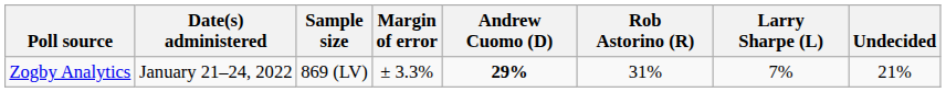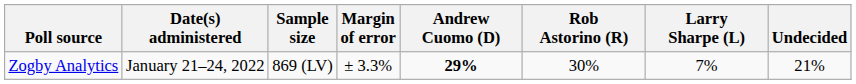Zogby Analytics | Rob Astorino (R): 31% -> 30%
